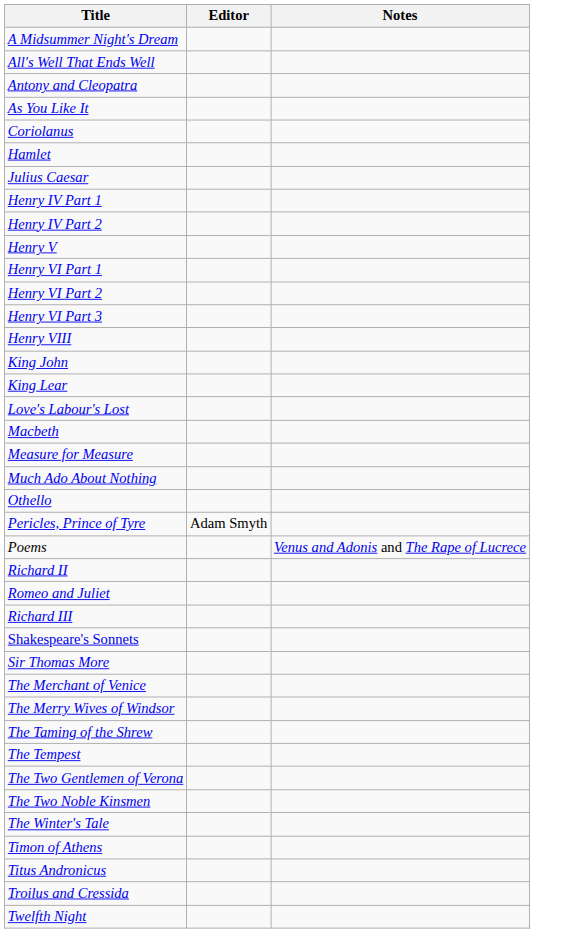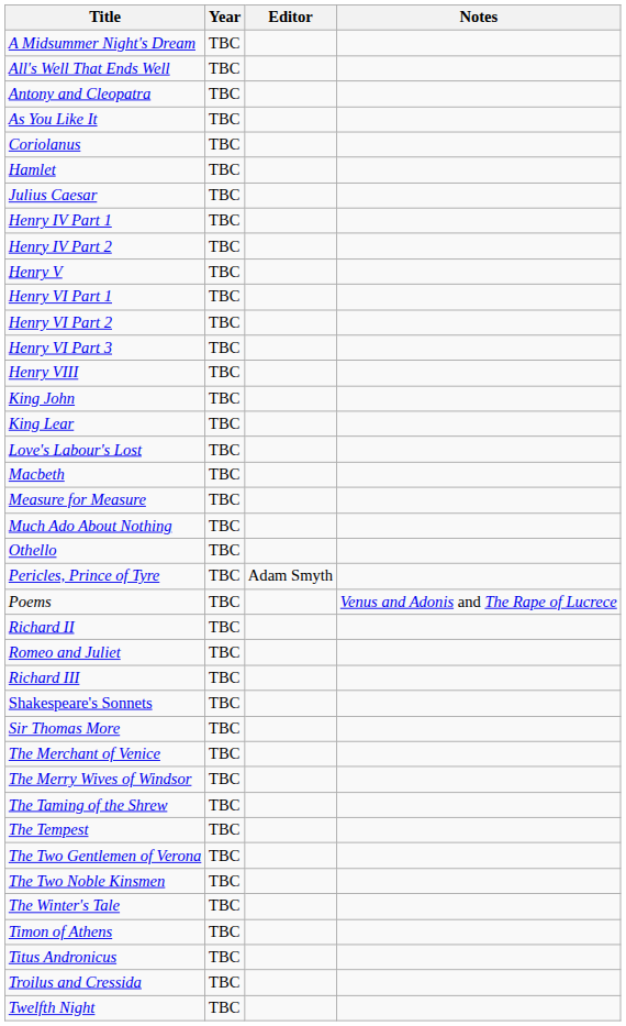+ column: Year | TBC | TBC | TBC | TBC | TBC | TBC | TBC | TBC | TBC | TBC | TBC | TBC | TBC | TBC | TBC | TBC | TBC | TBC | TBC | TBC | TBC | TBC | TBC | TBC | TBC | TBC | TBC | TBC | TBC | TBC | TBC | TBC | TBC | TBC | TBC | TBC | TBC | TBC | TBC
